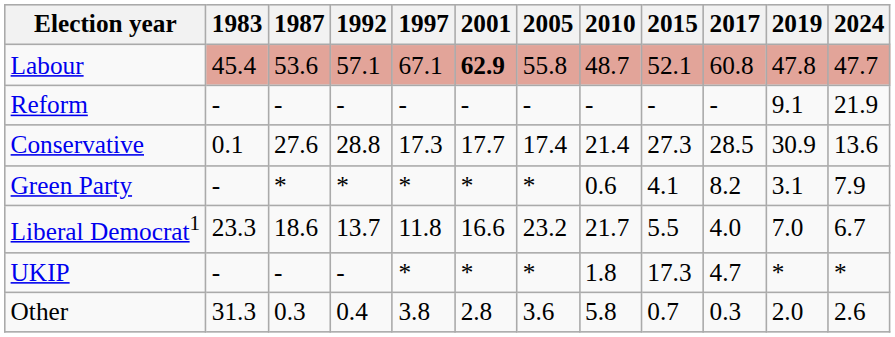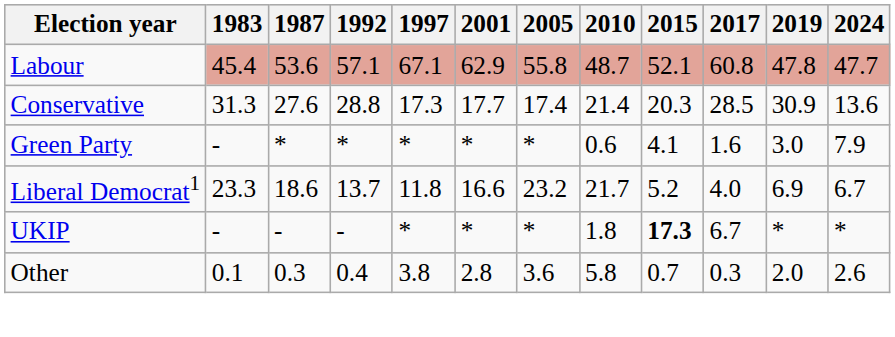Labour | 2001: bold -> normal
- row: Reform | - | - | - | - | - | - | - | - | - | 9.1 | 21.9
Conservative | 1983: 0.1 -> 31.3
Conservative | 2015: 27.3 -> 20.3
Green Party | 2017: 8.2 -> 1.6
Green Party | 2019: 3.1 -> 3.0
Liberal Democrat1 | 2015: 5.5 -> 5.2
Liberal Democrat1 | 2019: 7.0 -> 6.9
UKIP | 2015: normal -> bold
UKIP | 2017: 4.7 -> 6.7
Other | 1983: 31.3 -> 0.1
